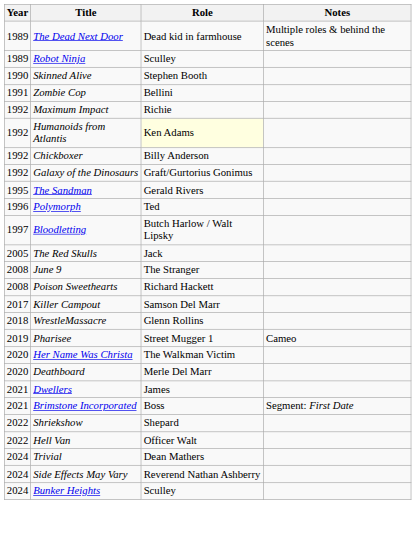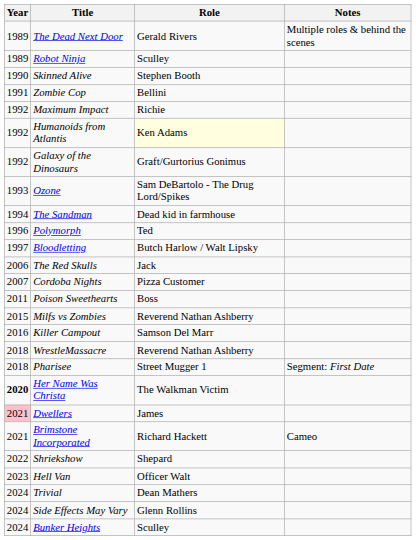The Dead Next Door | Role: Dead kid in farmhouse -> Gerald Rivers
- row: 1992 | Chickboxer | Billy Anderson
+ row: 1993 | Ozone | Sam DeBartolo - The Drug Lord/Spikes
The Sandman | Year: 1995 -> 1994
The Sandman | Role: Gerald Rivers -> Dead kid in farmhouse
The Red Skulls | Year: 2005 -> 2006
+ row: 2007 | Cordoba Nights | Pizza Customer
- row: 2008 | June 9 | The Stranger
Poison Sweethearts | Year: 2008 -> 2011
Poison Sweethearts | Role: Richard Hackett -> Boss
+ row: 2015 | Milfs vs Zombies | Reverend Nathan Ashberry
Killer Campout | Year: 2017 -> 2016
WrestleMassacre | Role: Glenn Rollins -> Reverend Nathan Ashberry
Pharisee | Year: 2019 -> 2018
Pharisee | Notes: Cameo -> Segment: First Date
Her Name Was Christa | Year: normal -> bold
- row: 2020 | Deathboard | Merle Del Marr
Dwellers | Year: no background -> pink background
Brimstone Incorporated | Role: Boss -> Richard Hackett
Brimstone Incorporated | Notes: Segment: First Date -> Cameo
Hell Van | Year: 2022 -> 2023
Side Effects May Vary | Role: Reverend Nathan Ashberry -> Glenn Rollins
